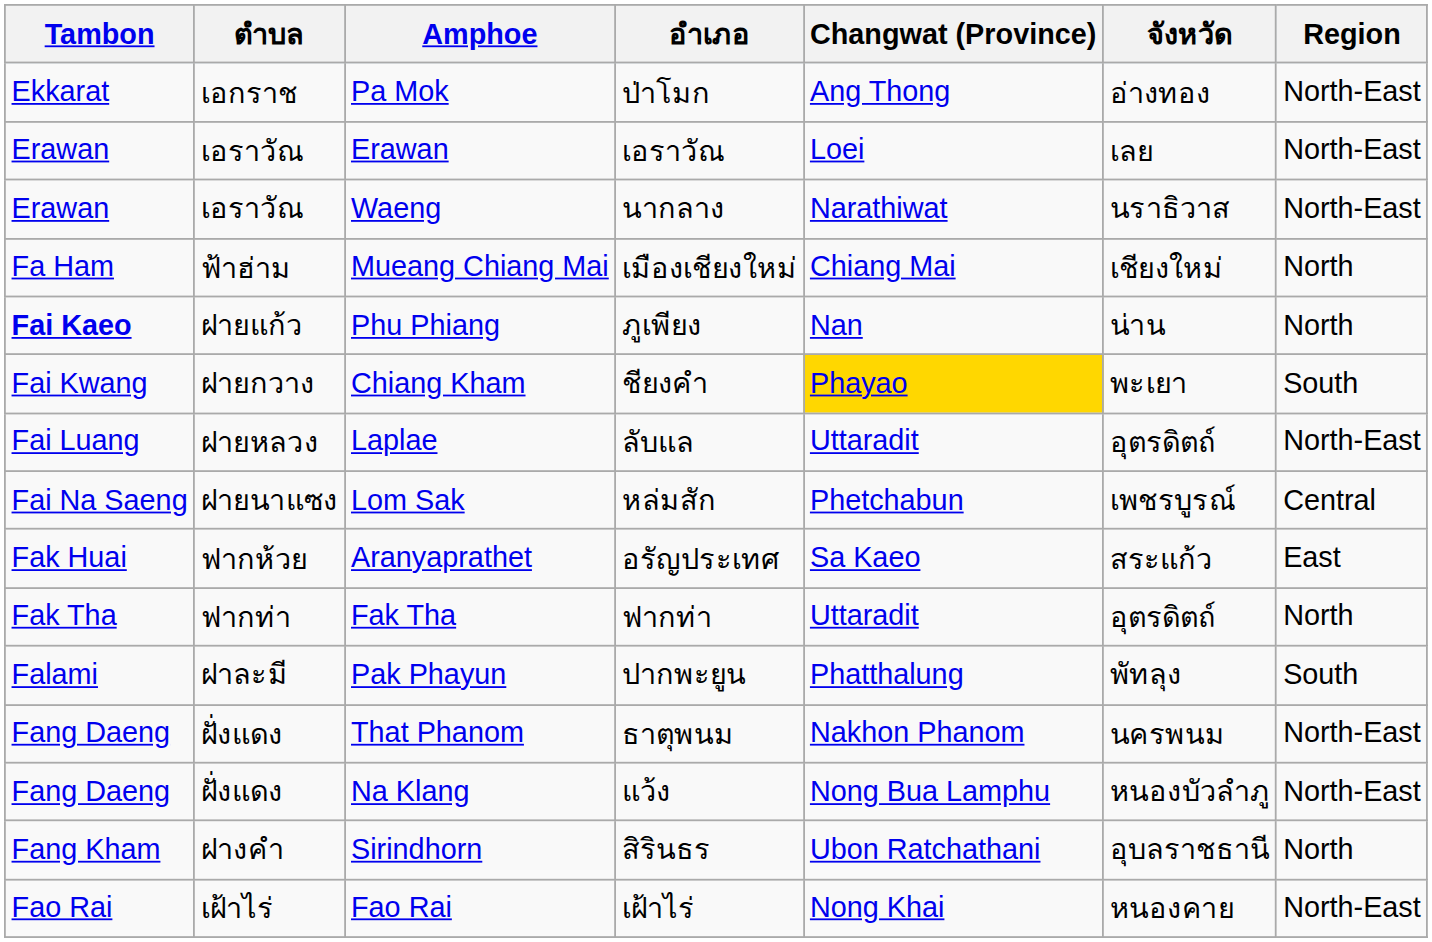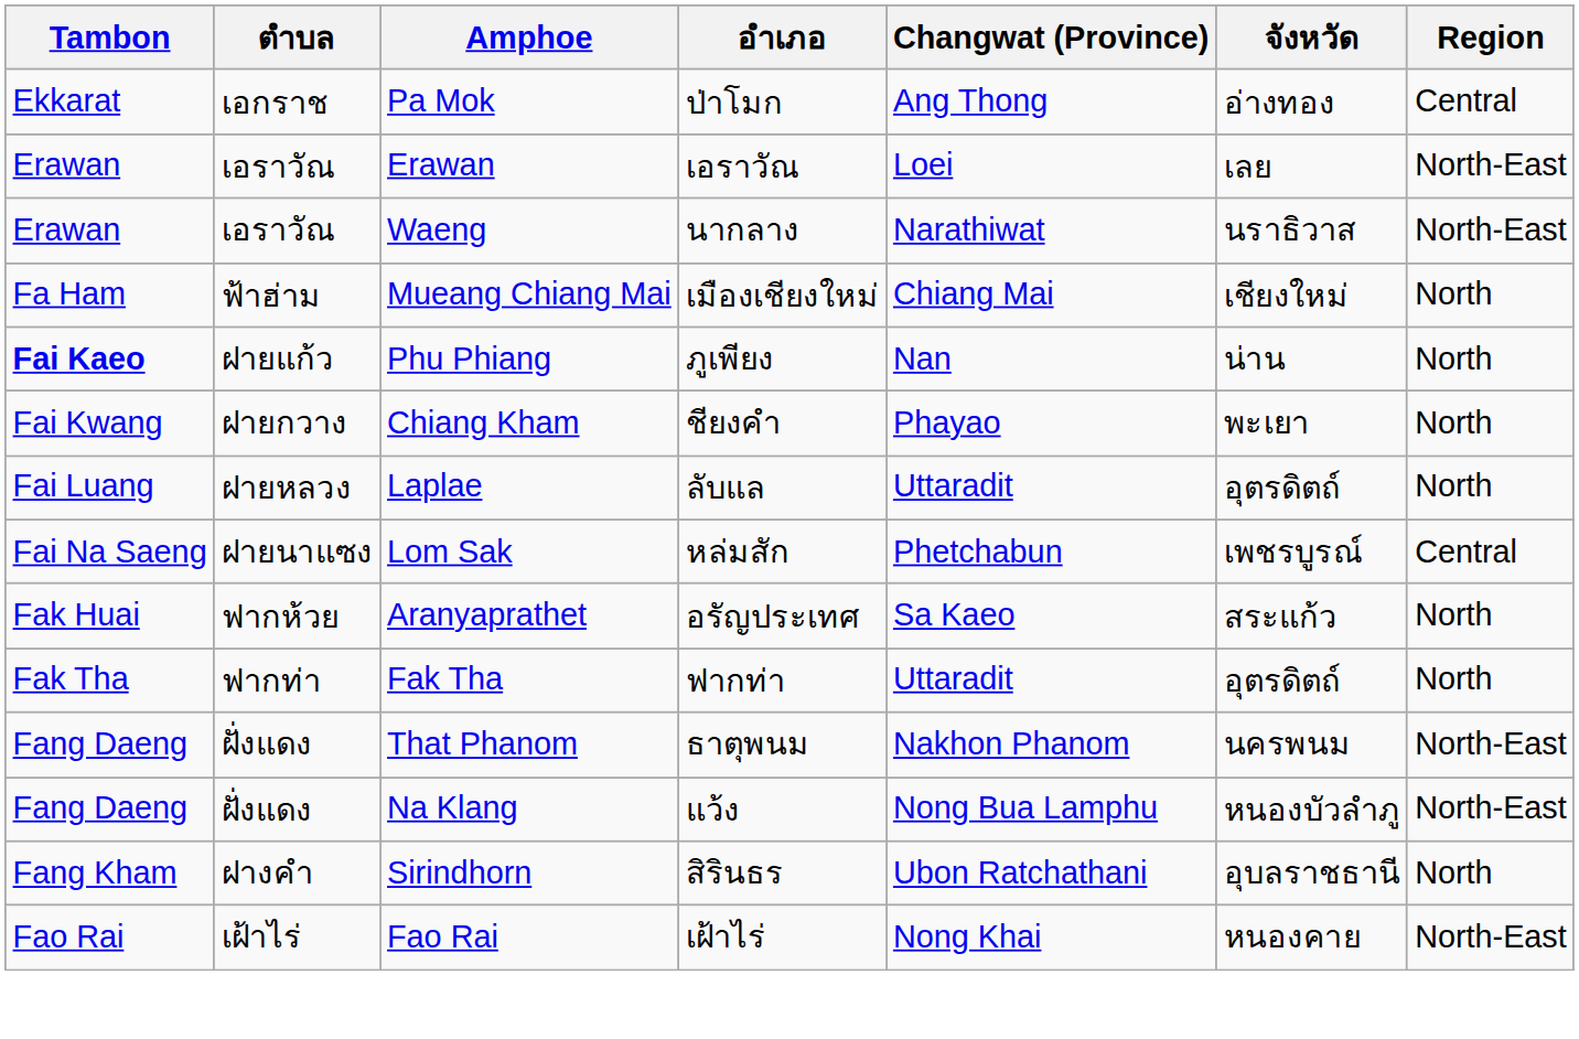Pa Mok | Region: North-East -> Central
Chiang Kham | Changwat (Province): gold background -> no background
Chiang Kham | Region: South -> North
Laplae | Region: North-East -> North
Aranyaprathet | Region: East -> North
- row: Falami | ฝาละมี | Pak Phayun | ปากพะยูน | Phatthalung | พัทลุง | South
